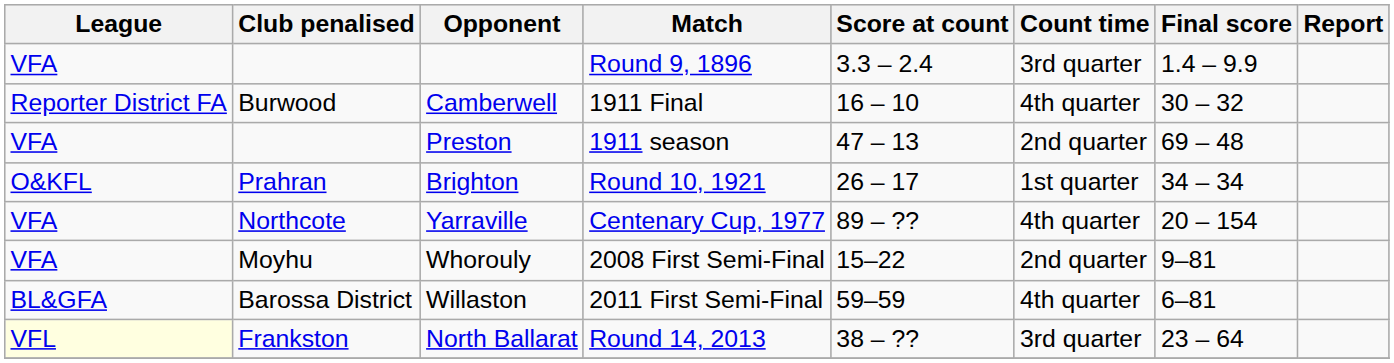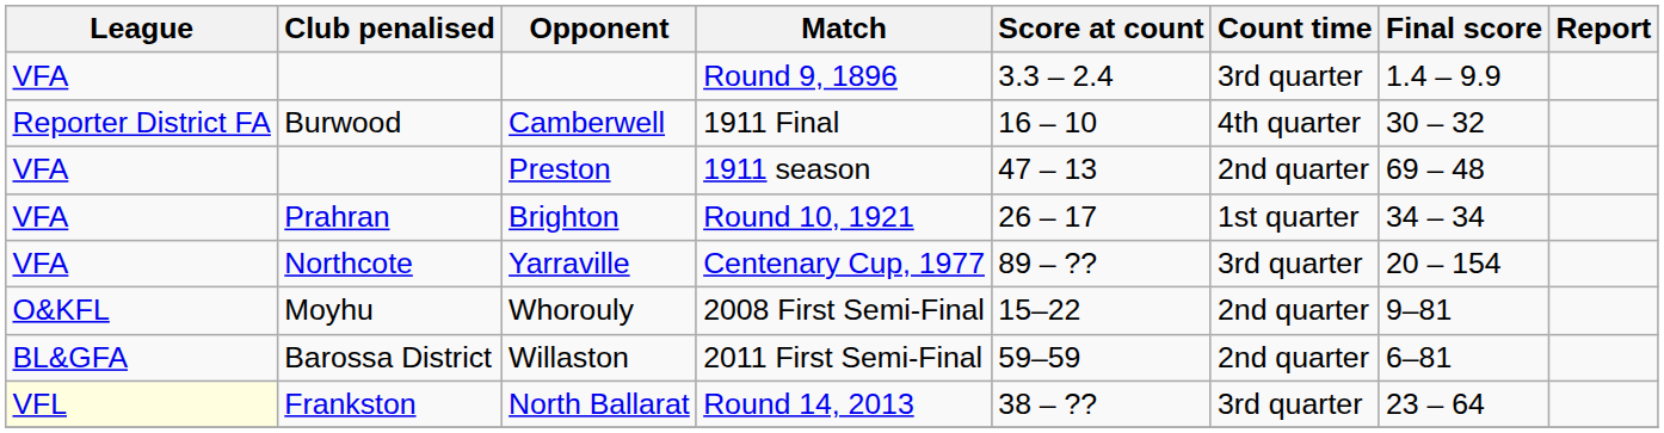Brighton | League: O&KFL -> VFA
Yarraville | Count time: 4th quarter -> 3rd quarter
Whorouly | League: VFA -> O&KFL
Willaston | Count time: 4th quarter -> 2nd quarter
